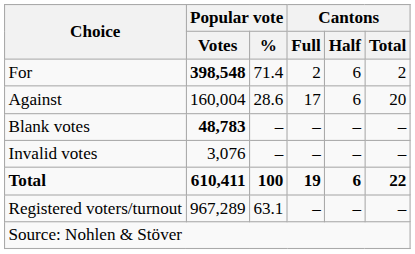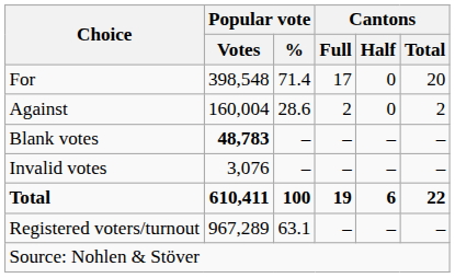For | Popular vote / Votes: bold -> normal
For | Cantons / Full: 2 -> 17
For | Cantons / Half: 6 -> 0
For | Cantons / Total: 2 -> 20
Against | Cantons / Full: 17 -> 2
Against | Cantons / Half: 6 -> 0
Against | Cantons / Total: 20 -> 2
